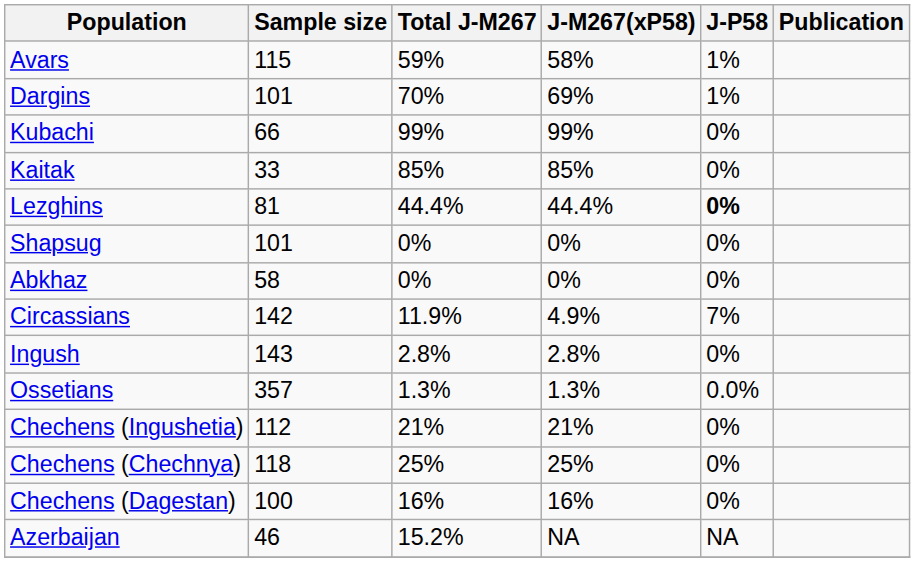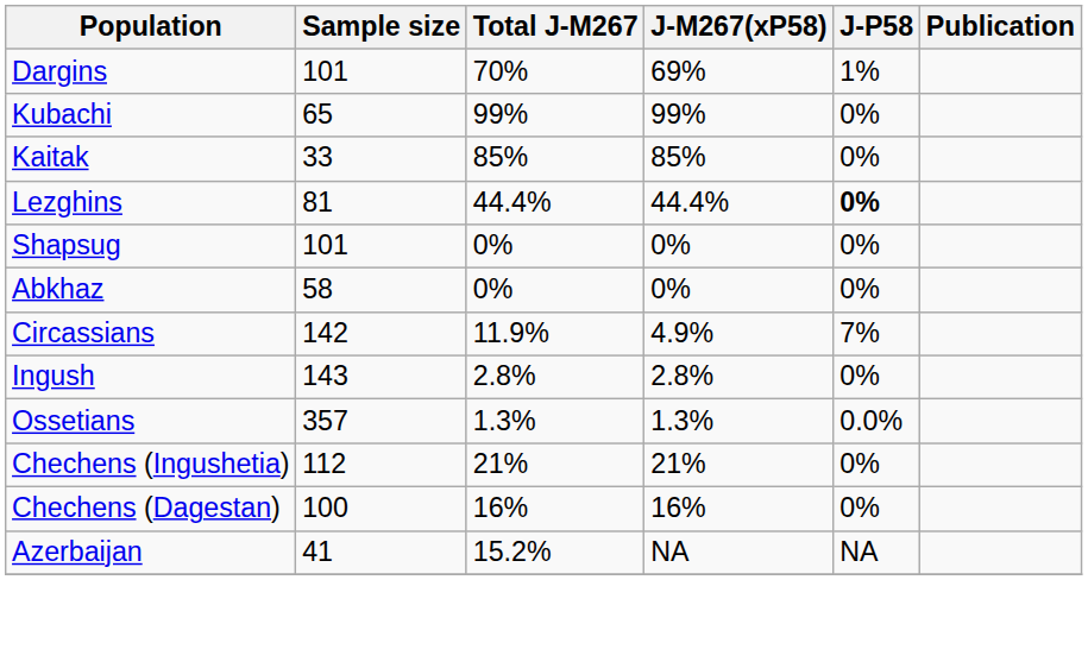- row: Avars | 115 | 59% | 58% | 1%
Kubachi | Sample size: 66 -> 65
- row: Chechens (Chechnya) | 118 | 25% | 25% | 0%
Azerbaijan | Sample size: 46 -> 41
